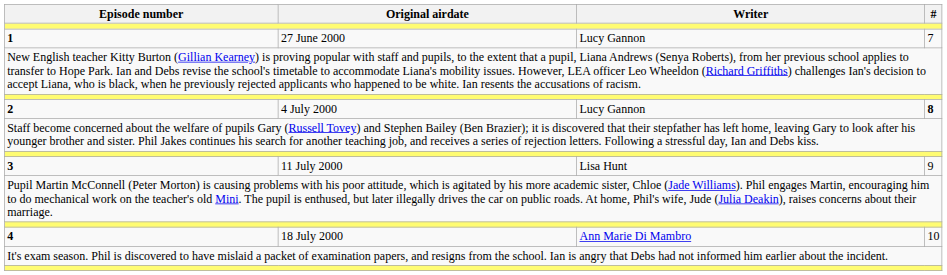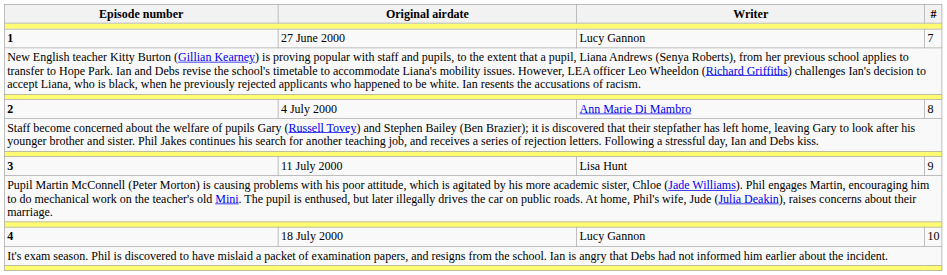2 | Writer: Lucy Gannon -> Ann Marie Di Mambro
2 | #: bold -> normal
4 | Writer: Ann Marie Di Mambro -> Lucy Gannon
